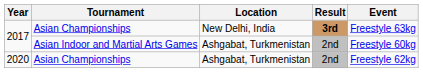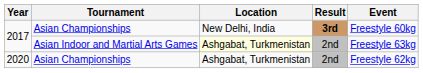2017 / Asian Championships | Event: Freestyle 63kg -> Freestyle 60kg
2017 / Asian Indoor and Martial Arts Games | Location: no background -> lightyellow background
2017 / Asian Indoor and Martial Arts Games | Event: Freestyle 60kg -> Freestyle 63kg
